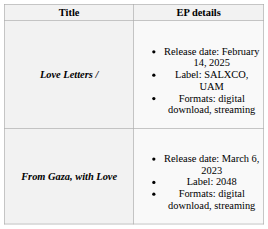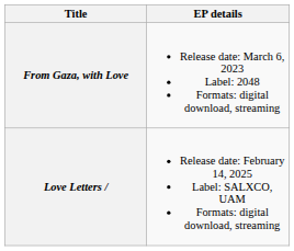rows swapped: From Gaza, with Love <-> Love Letters /
